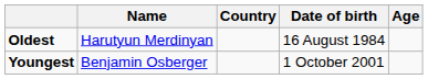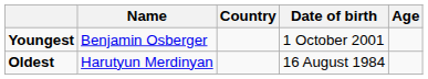rows swapped: Youngest <-> Oldest
